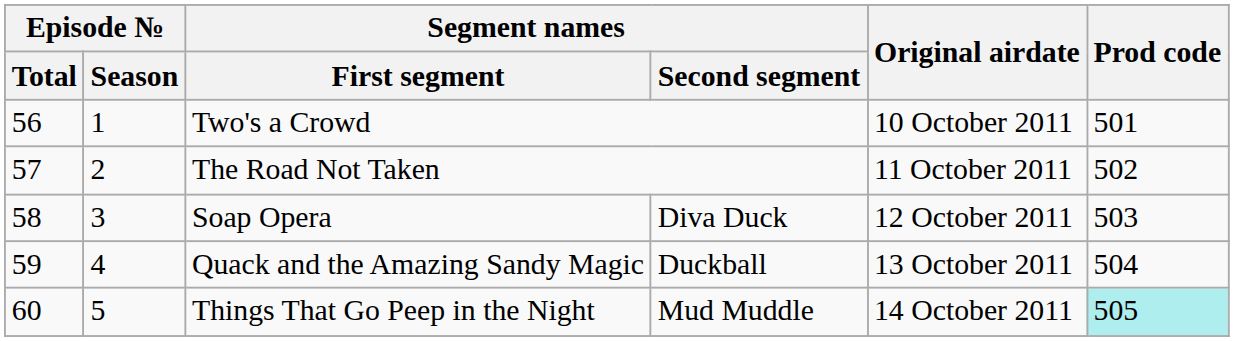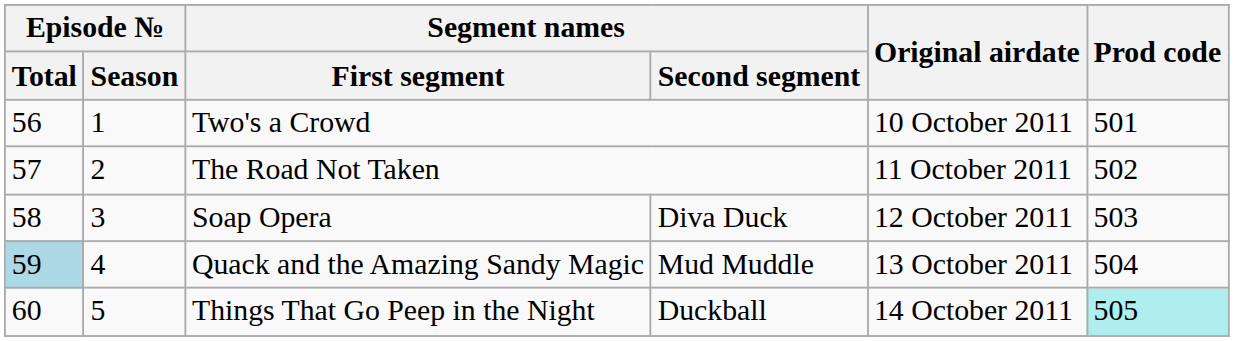Quack and the Amazing Sandy Magic | Episode № / Total: no background -> lightblue background
Quack and the Amazing Sandy Magic | Segment names / Second segment: Duckball -> Mud Muddle
Things That Go Peep in the Night | Segment names / Second segment: Mud Muddle -> Duckball
